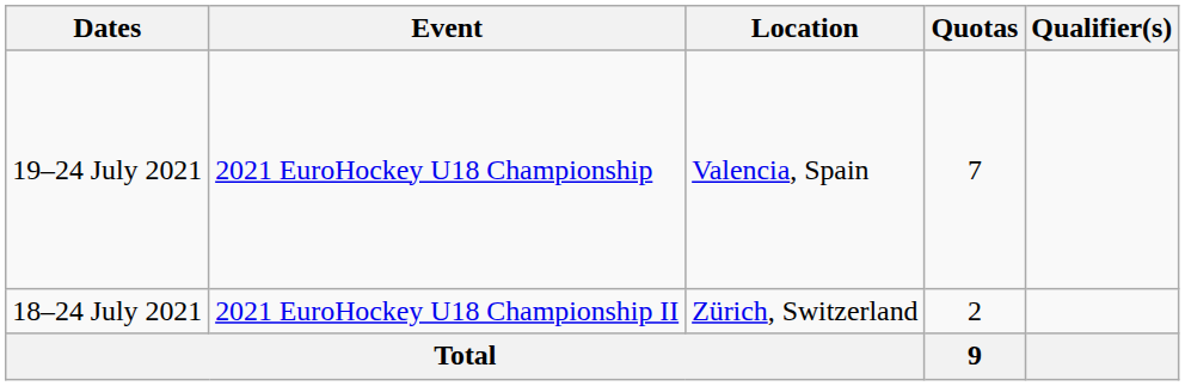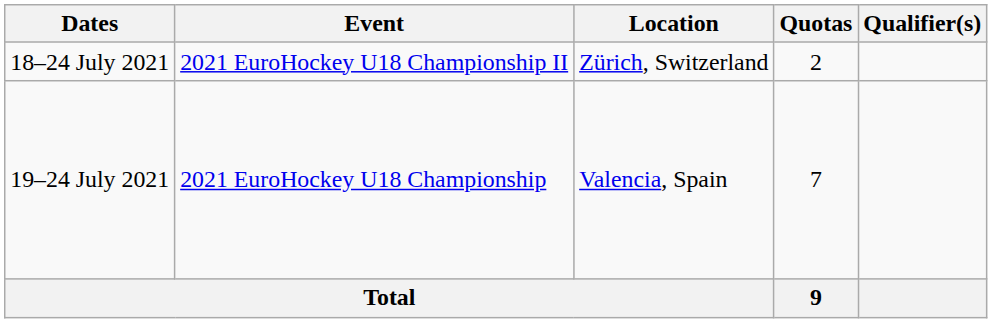rows swapped: 19–24 July 2021 <-> 18–24 July 2021
